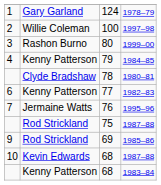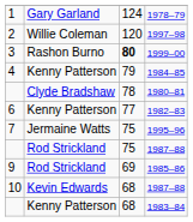1997–98 | column 3: 100 -> 120
1999–00 | column 3: normal -> bold
1995–96 | column 3: 76 -> 75
